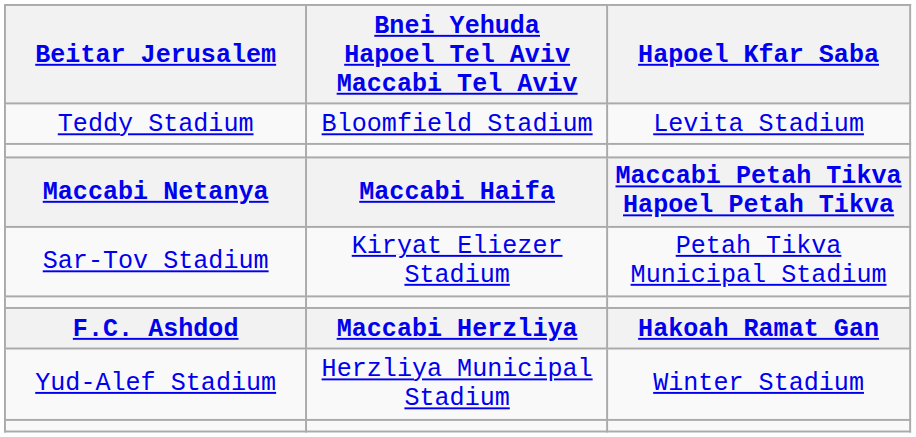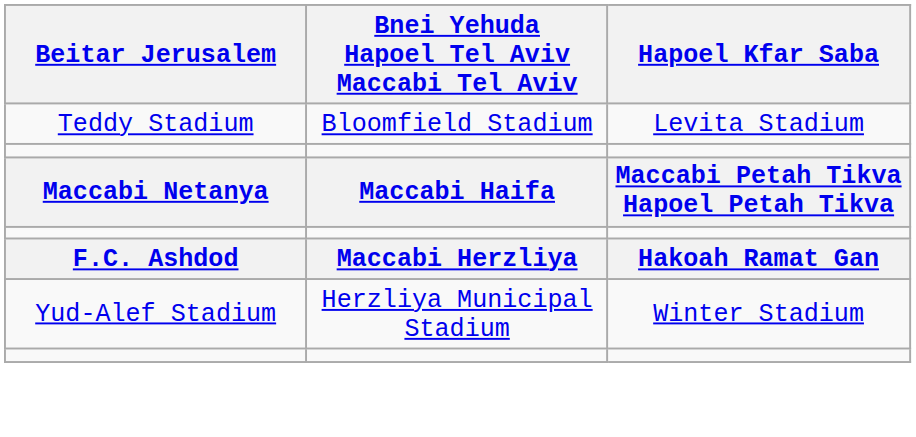- row: Sar-Tov Stadium | Kiryat Eliezer Stadium | Petah Tikva Municipal Stadium
